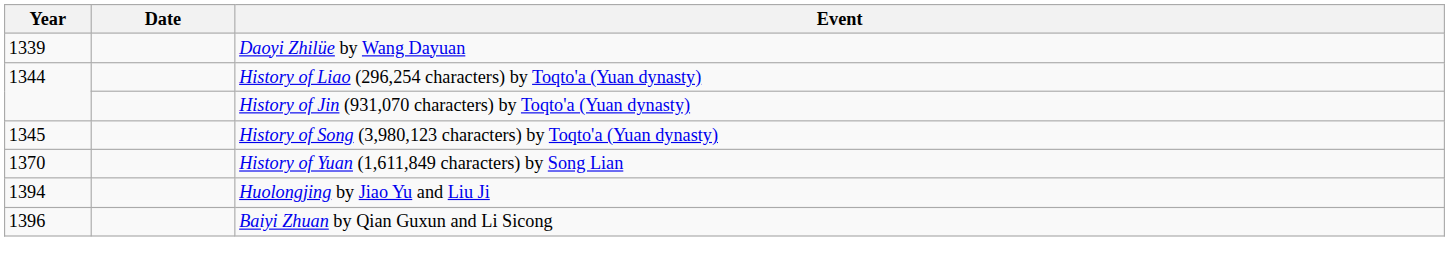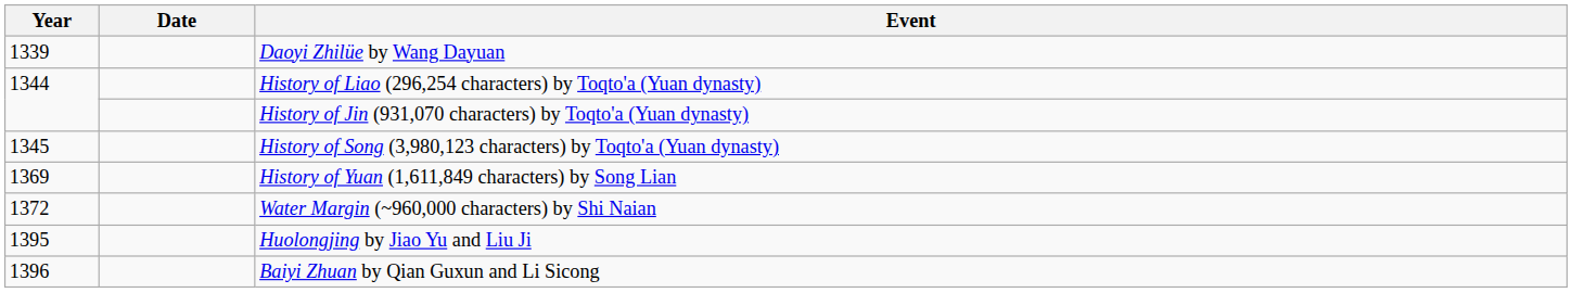History of Yuan (1,611,849 characters) by Song Lian | Year: 1370 -> 1369
+ row: 1372 | Water Margin (~960,000 characters) by Shi Naian
Huolongjing by Jiao Yu and Liu Ji | Year: 1394 -> 1395
